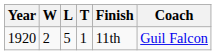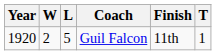columns swapped: T <-> Coach
